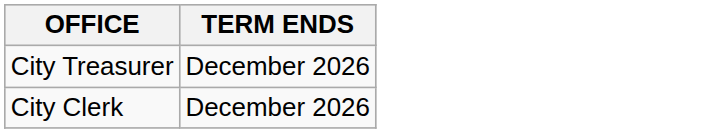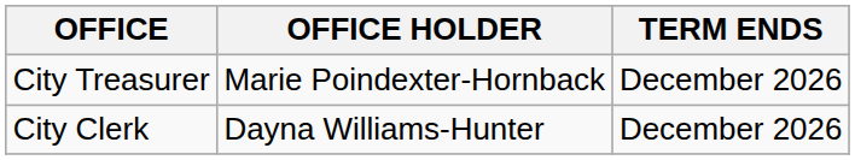+ column: OFFICE HOLDER | Marie Poindexter-Hornback | Dayna Williams-Hunter
